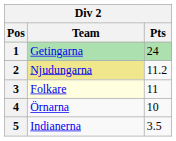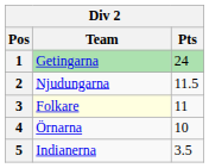2 | Team: khaki background -> no background
2 | Pts: 11.2 -> 11.5
